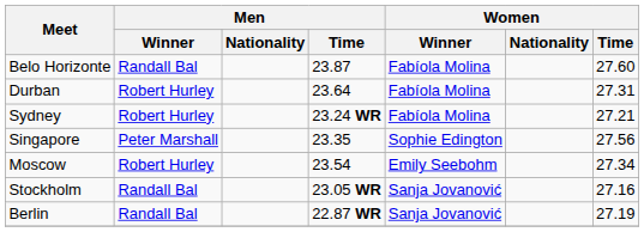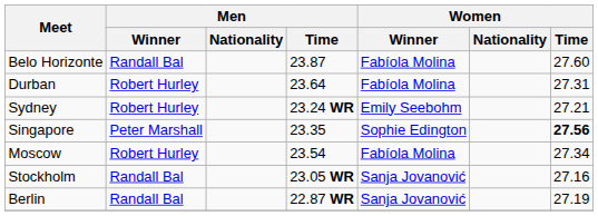Sydney | Women / Winner: Fabíola Molina -> Emily Seebohm
Singapore | Women / Time: normal -> bold
Moscow | Women / Winner: Emily Seebohm -> Fabíola Molina
